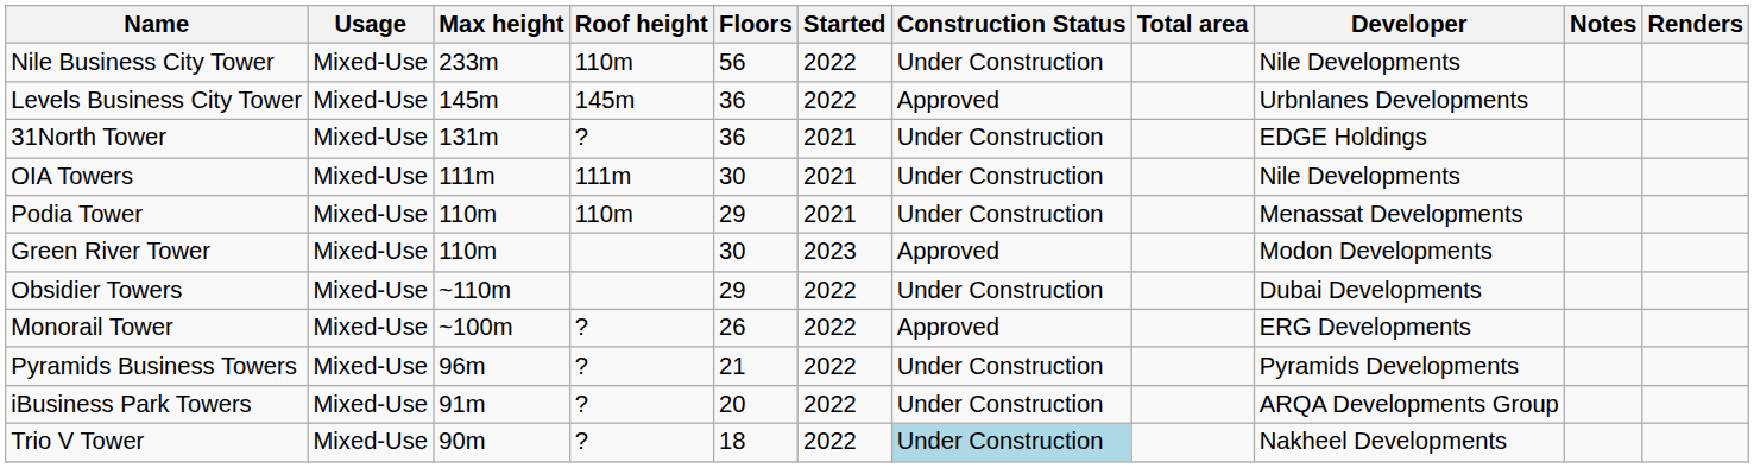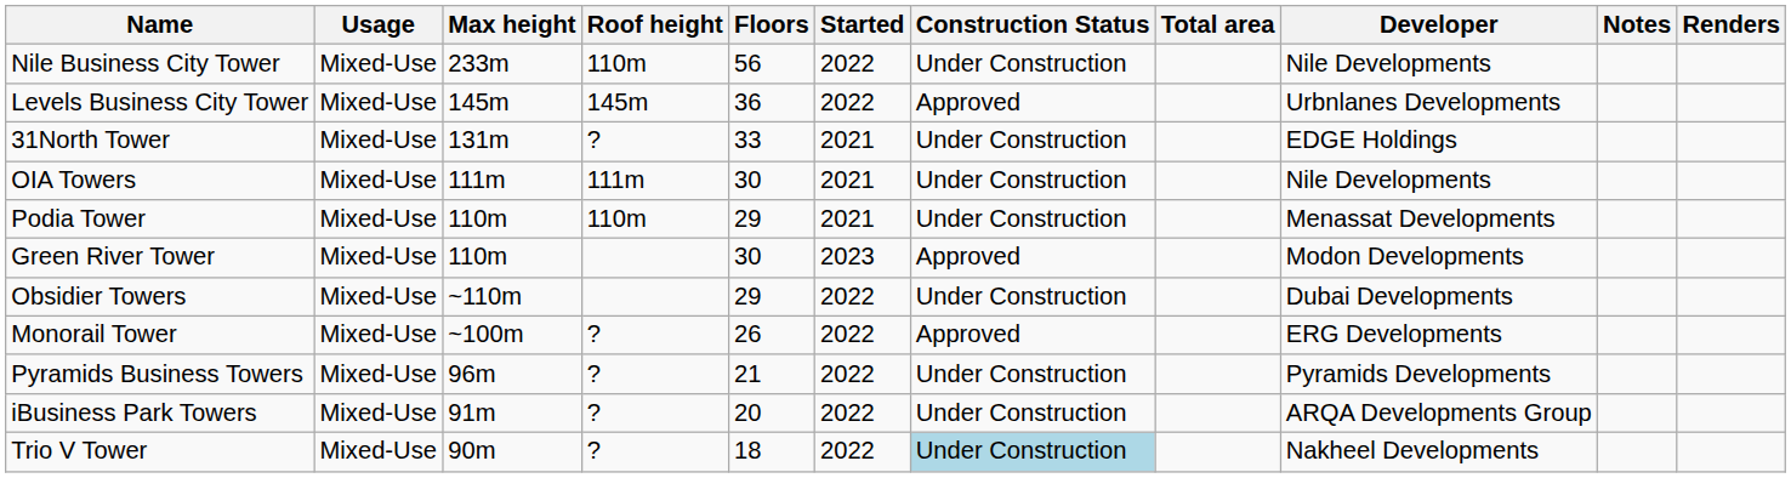31North Tower | Floors: 36 -> 33
